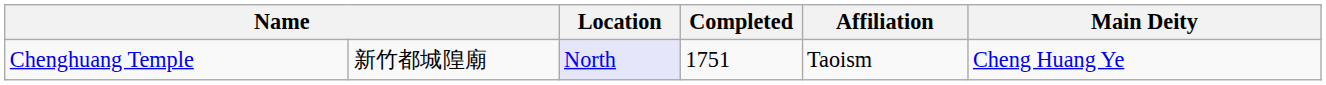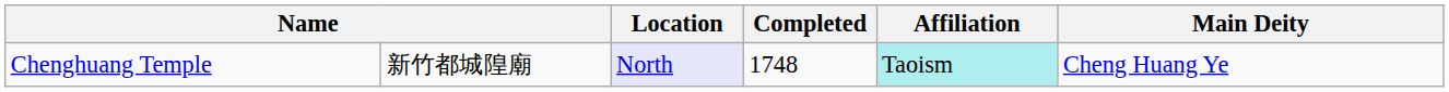Chenghuang Temple | Completed: 1751 -> 1748
Chenghuang Temple | Affiliation: no background -> paleturquoise background
